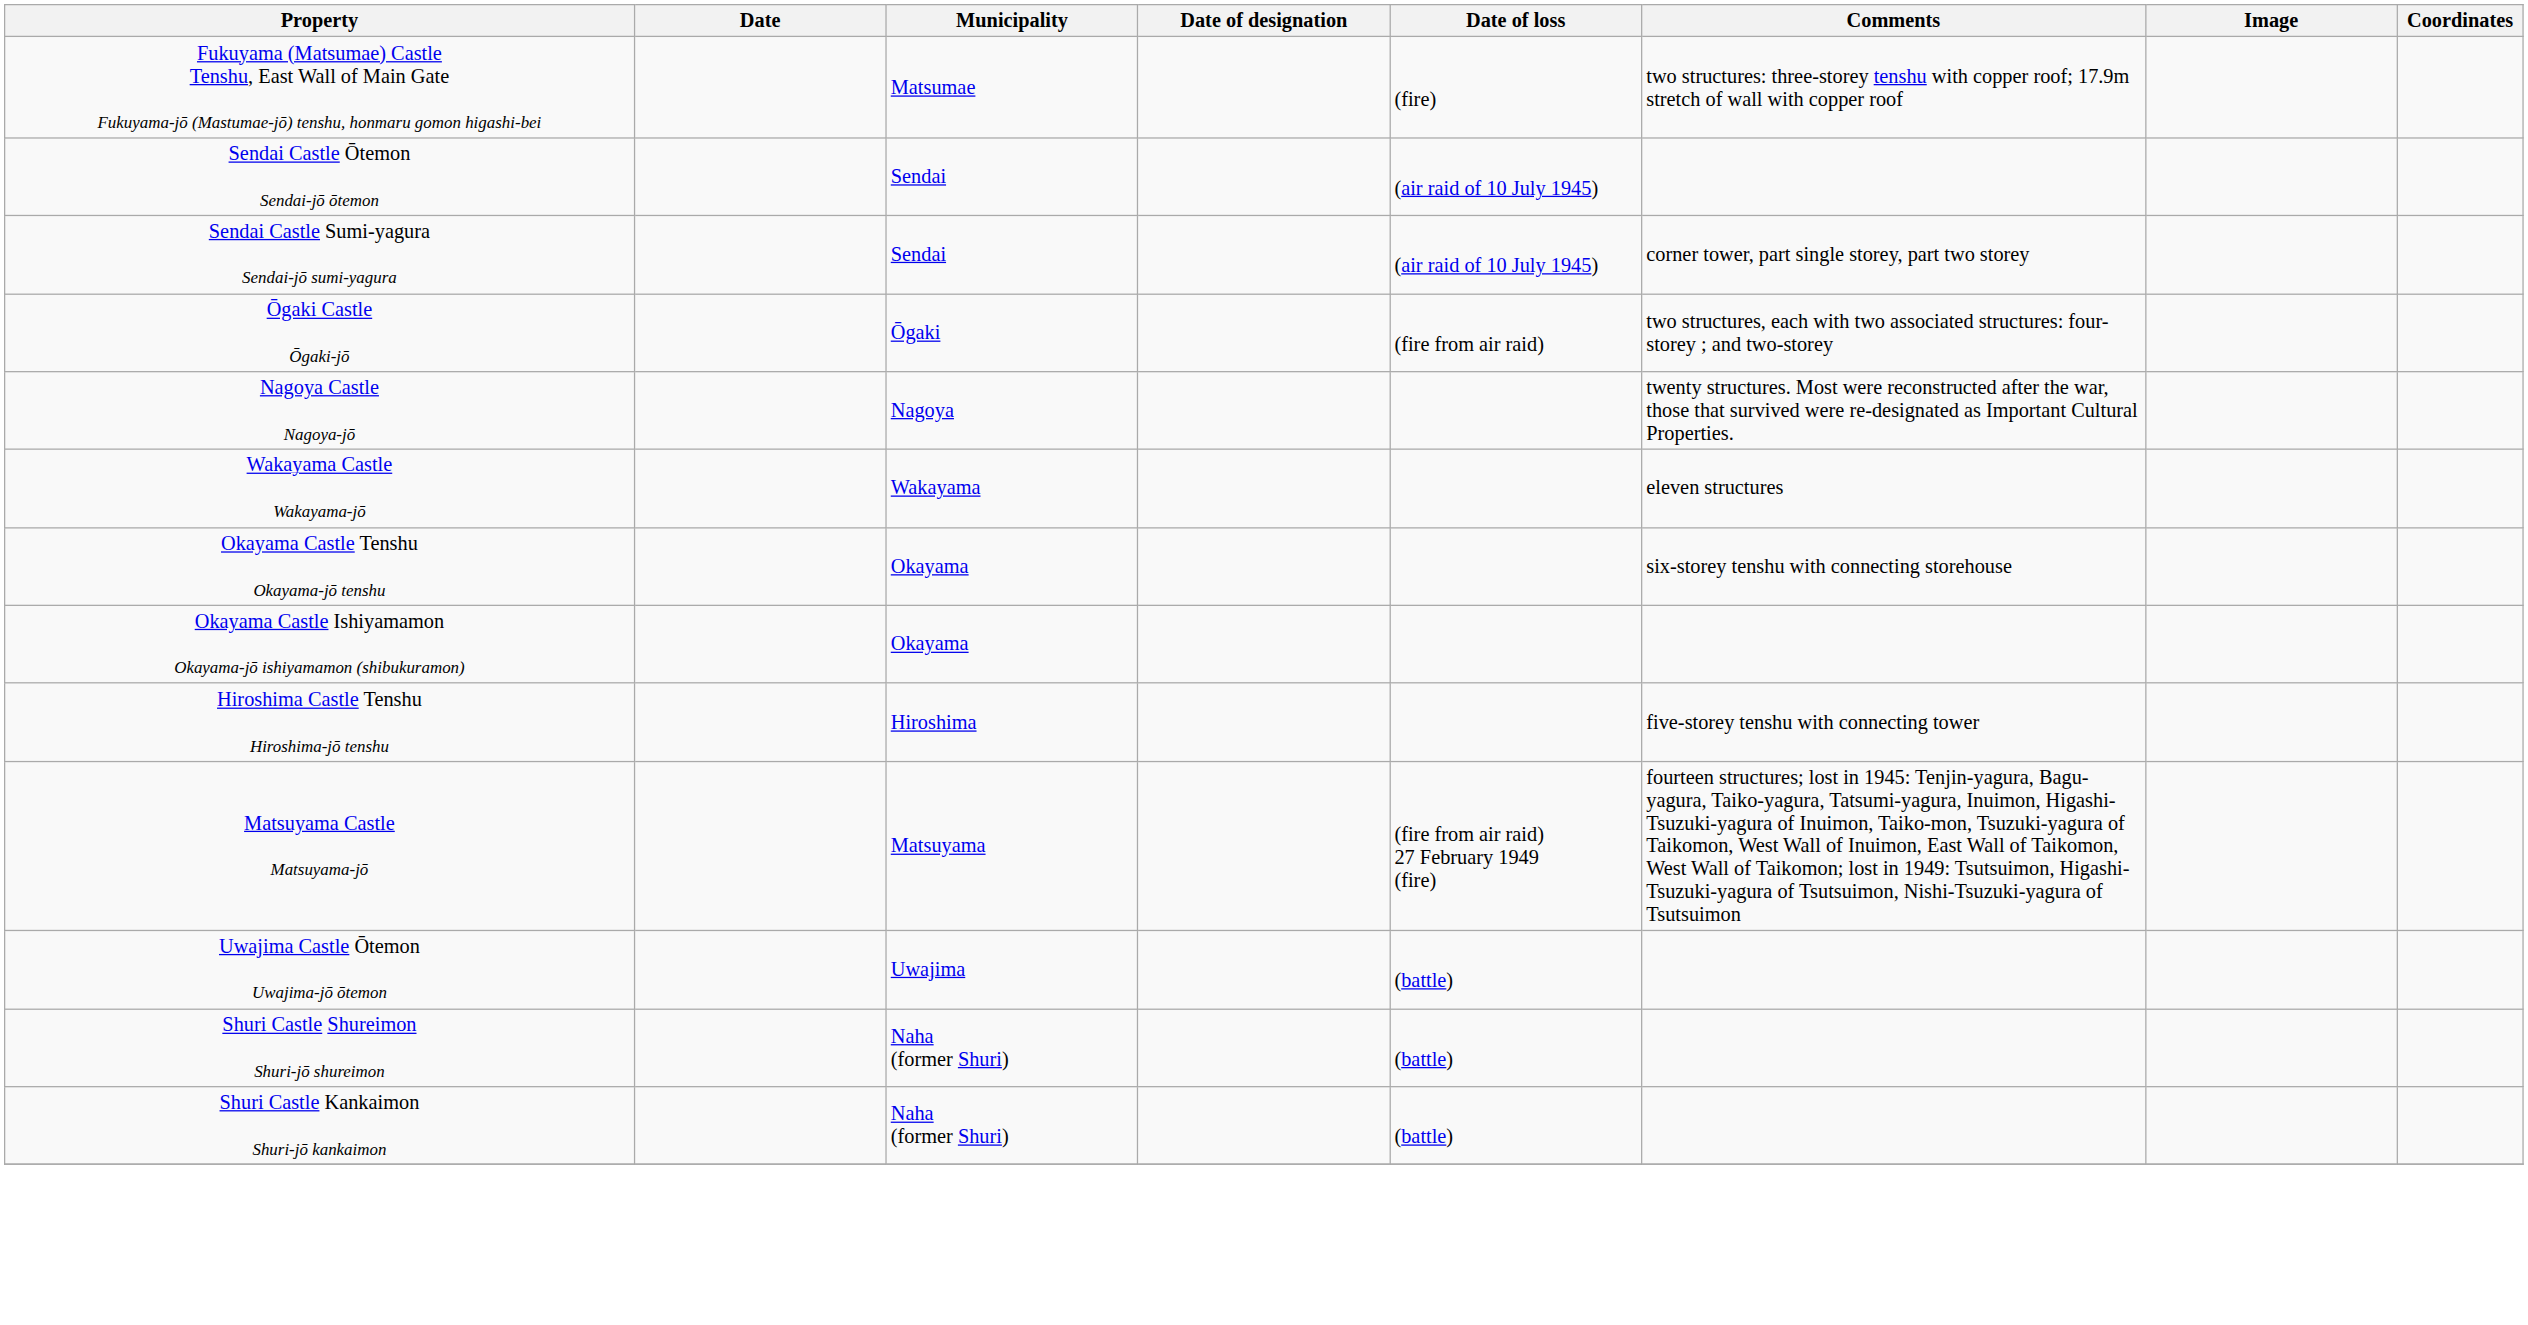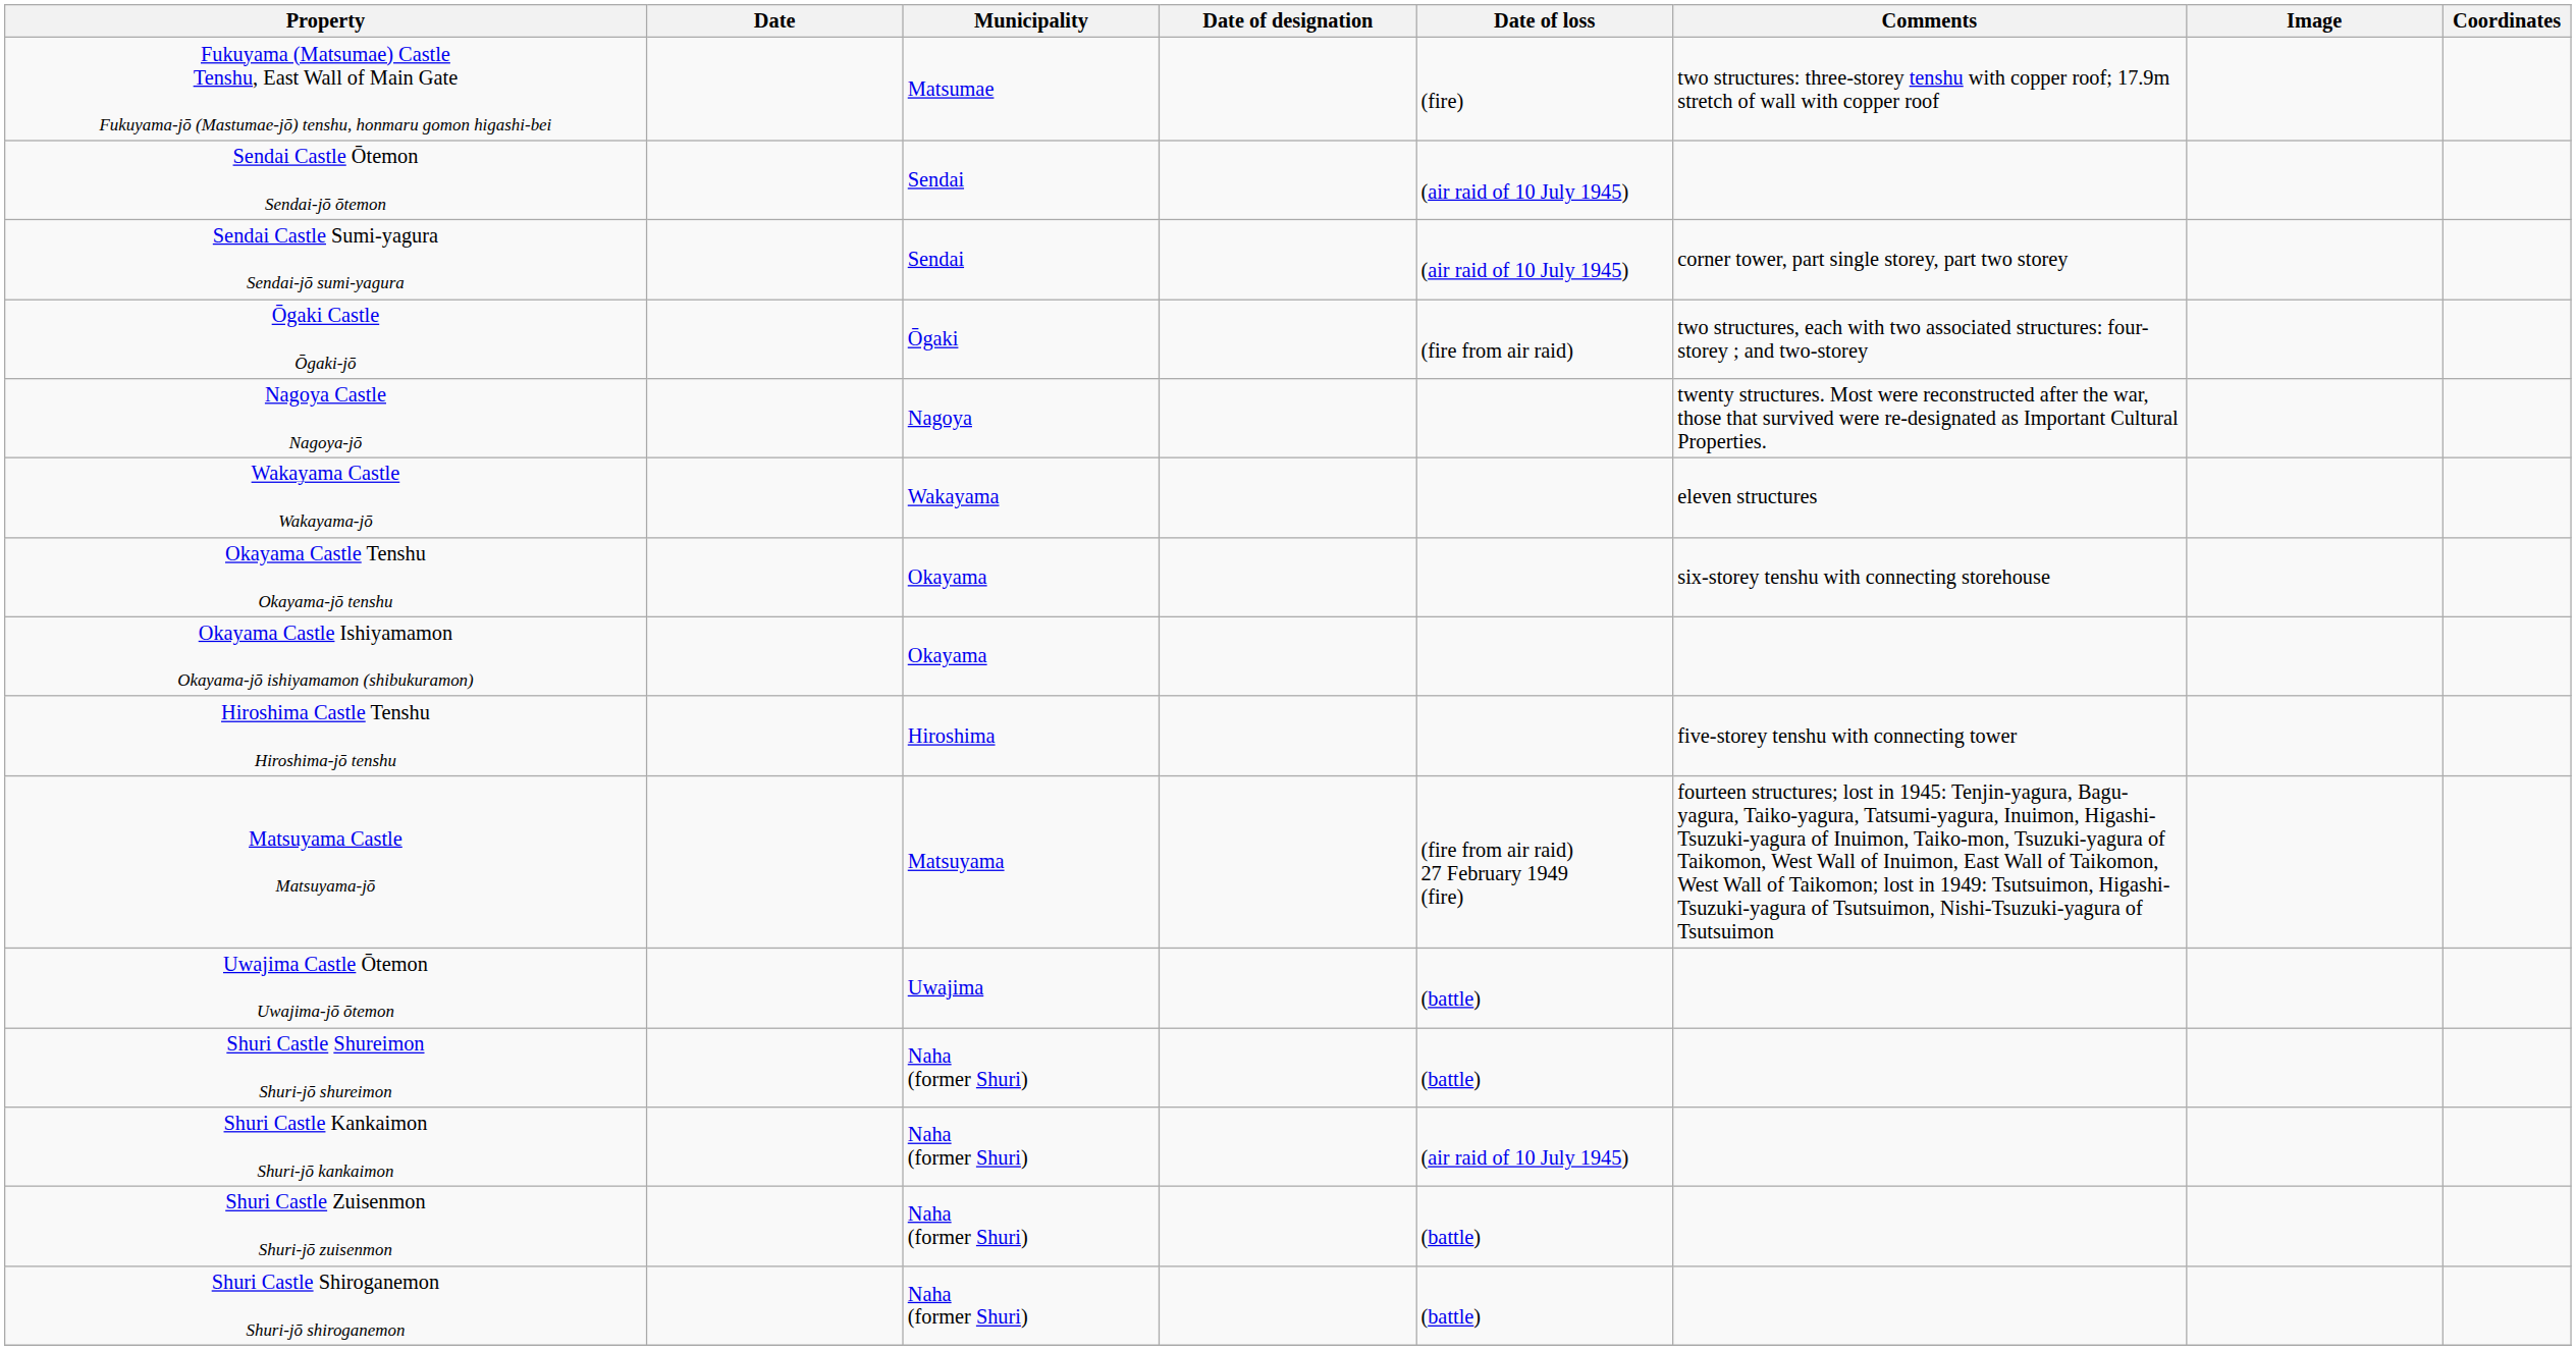Shuri Castle Kankaimon Shuri-jō kankaimon | Date of loss: (battle) -> (air raid of 10 July 1945)
+ row: Shuri Castle Zuisenmon Shuri-jō zuisenmon | Naha (former Shuri) | (battle)
+ row: Shuri Castle Shiroganemon Shuri-jō shiroganemon | Naha (former Shuri) | (battle)
